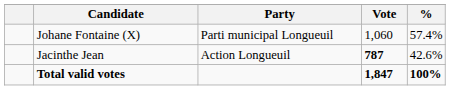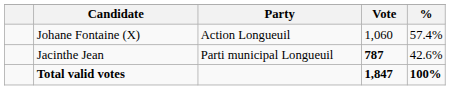Johane Fontaine (X) | Party: Parti municipal Longueuil -> Action Longueuil
Jacinthe Jean | Party: Action Longueuil -> Parti municipal Longueuil
